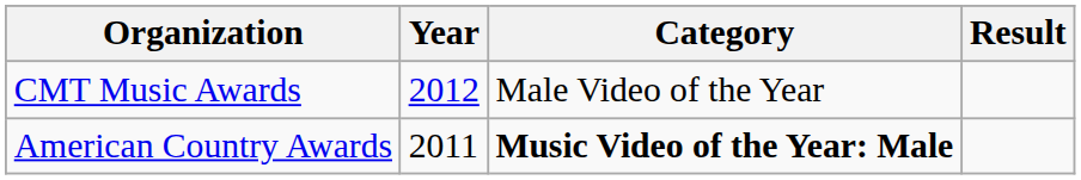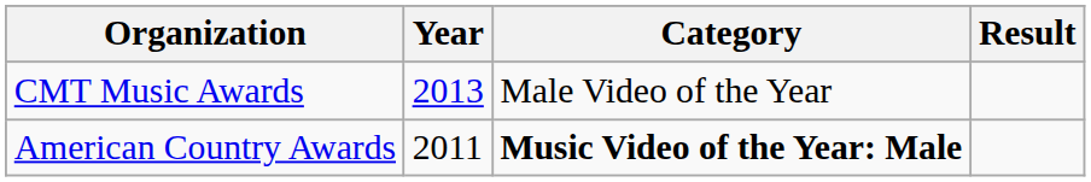CMT Music Awards | Year: 2012 -> 2013
